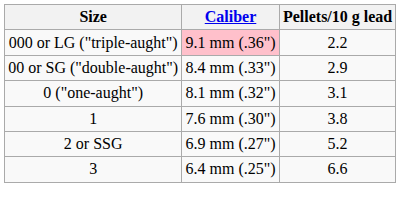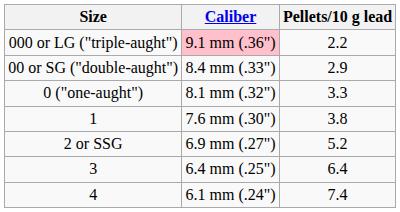0 ("one-aught") | Pellets/10 g lead: 3.1 -> 3.3
3 | Pellets/10 g lead: 6.6 -> 6.4
+ row: 4 | 6.1 mm (.24") | 7.4
